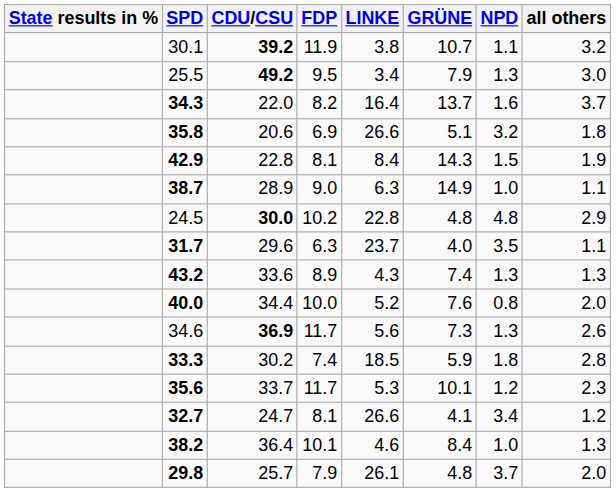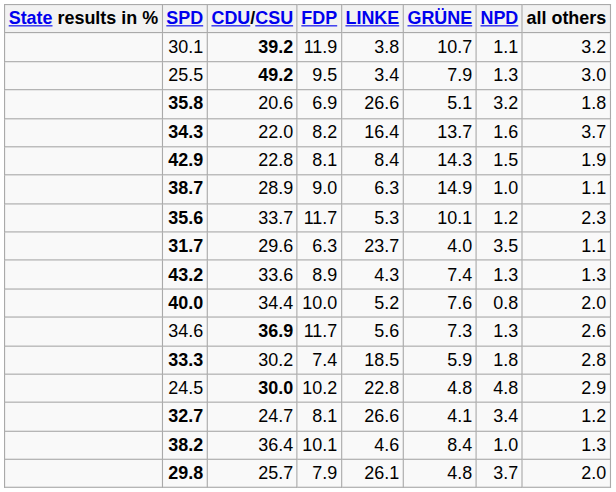rows swapped: 34.3 <-> 35.8
rows swapped: 35.6 <-> 24.5
